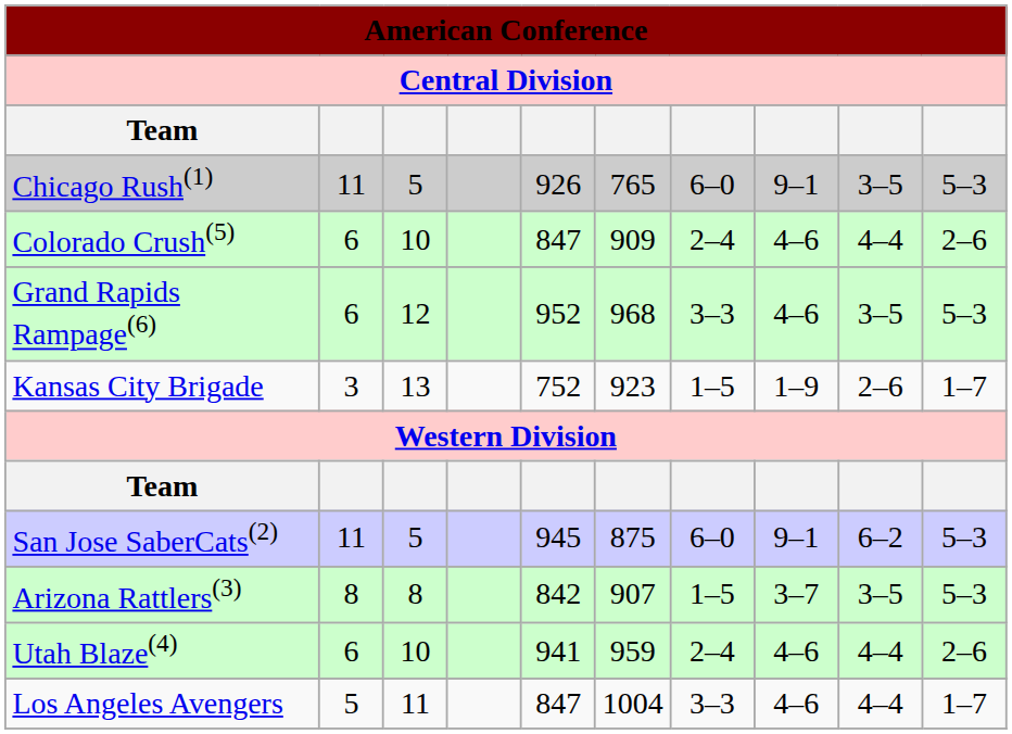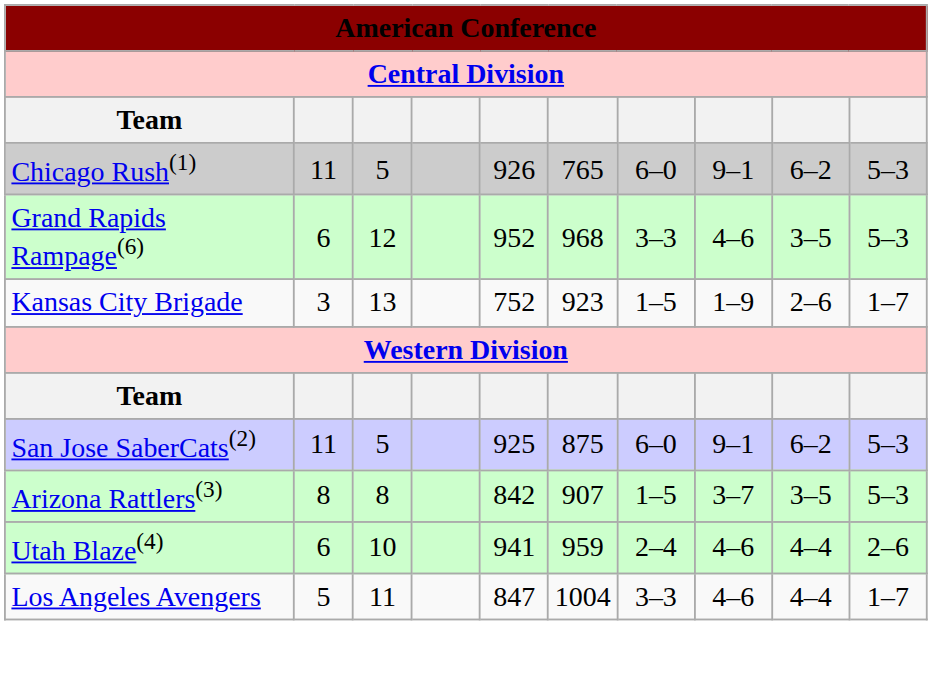Chicago Rush(1) | column 9: 3–5 -> 6–2
- row: Colorado Crush(5) | 6 | 10 | 847 | 909 | 2–4 | 4–6 | 4–4 | 2–6
San Jose SaberCats(2) | column 5: 945 -> 925
